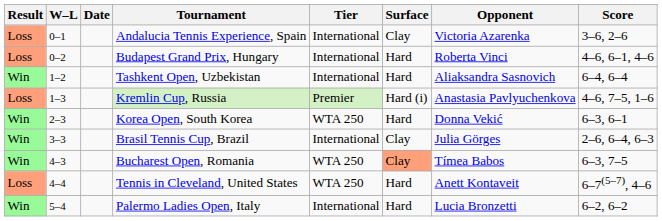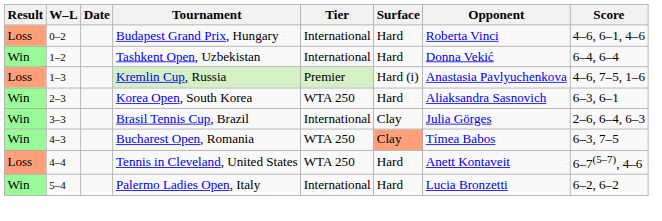- row: Loss | 0–1 | Andalucia Tennis Experience, Spain | International | Clay | Victoria Azarenka | 3–6, 2–6
Tashkent Open, Uzbekistan | Opponent: Aliaksandra Sasnovich -> Donna Vekić
Korea Open, South Korea | Opponent: Donna Vekić -> Aliaksandra Sasnovich
